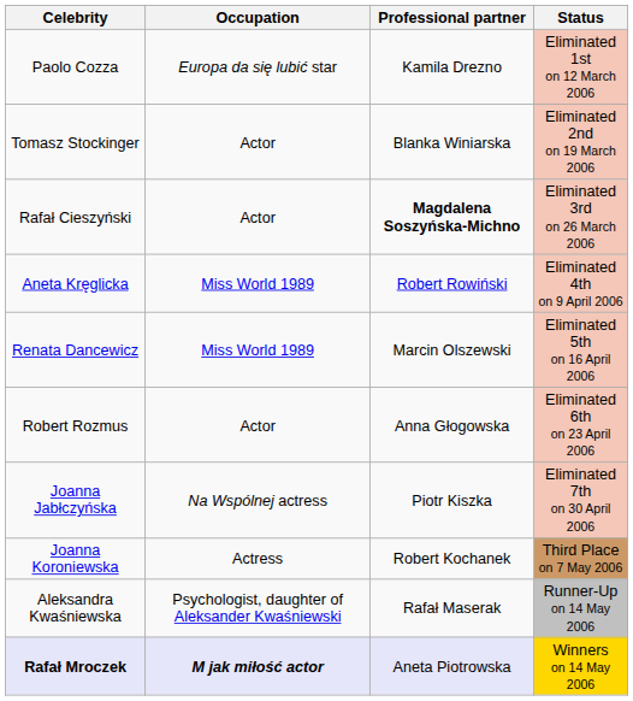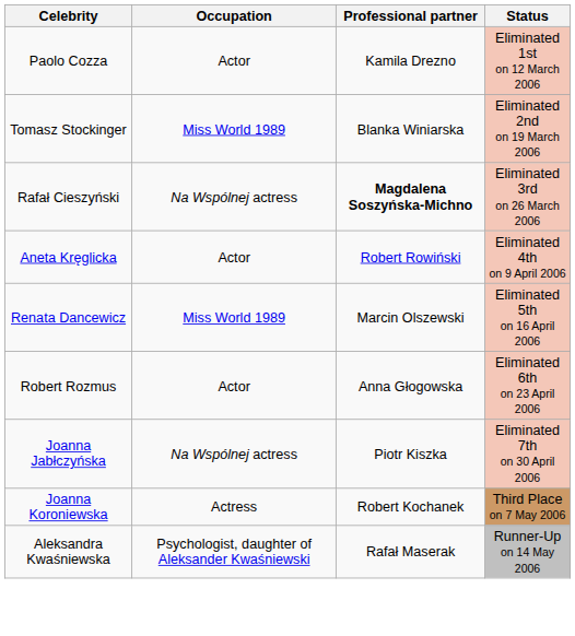Paolo Cozza | Occupation: Europa da się lubić star -> Actor
Tomasz Stockinger | Occupation: Actor -> Miss World 1989
Rafał Cieszyński | Occupation: Actor -> Na Wspólnej actress
Aneta Kręglicka | Occupation: Miss World 1989 -> Actor
- row: Rafał Mroczek | M jak miłość actor | Aneta Piotrowska | Winners on 14 May 2006
